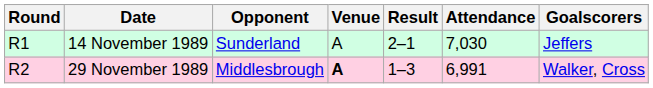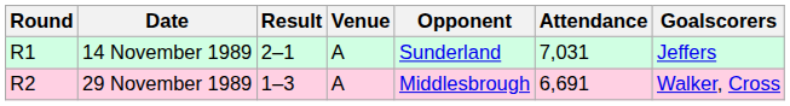columns swapped: Opponent <-> Result
14 November 1989 | Attendance: 7,030 -> 7,031
29 November 1989 | Venue: bold -> normal
29 November 1989 | Attendance: 6,991 -> 6,691
